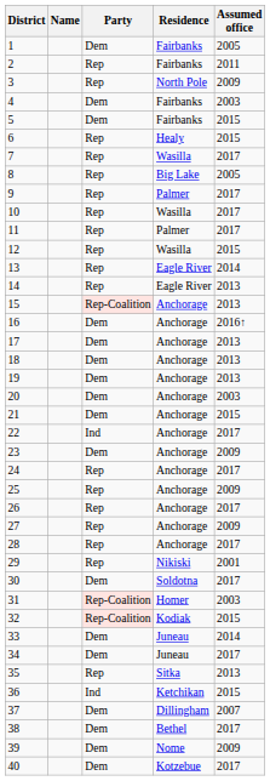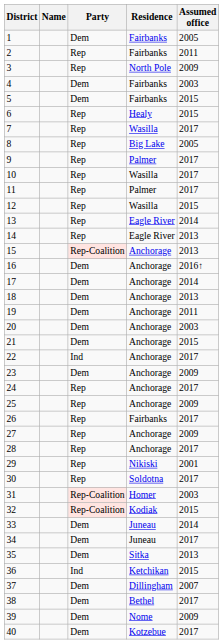17 | Assumed office: 2013 -> 2014
19 | Assumed office: 2013 -> 2011
26 | Residence: Anchorage -> Fairbanks
30 | Party: Dem -> Rep
35 | Party: Rep -> Dem
